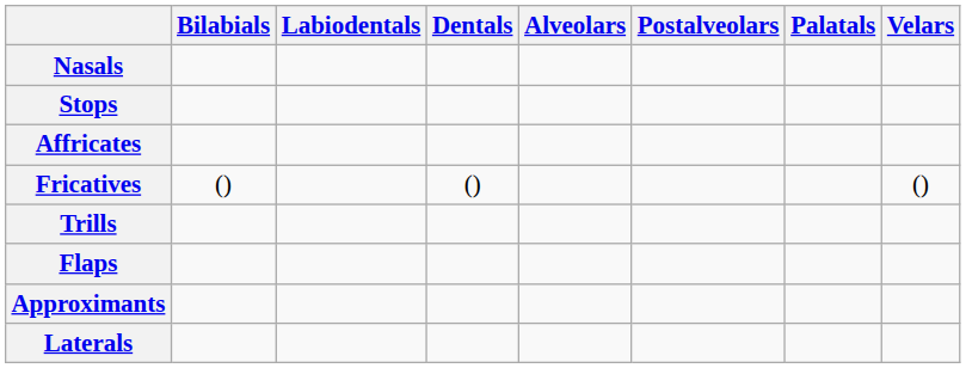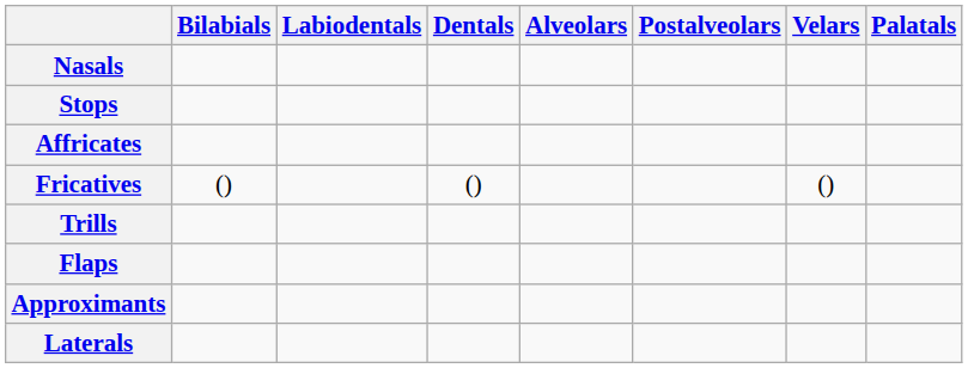columns swapped: Palatals <-> Velars
